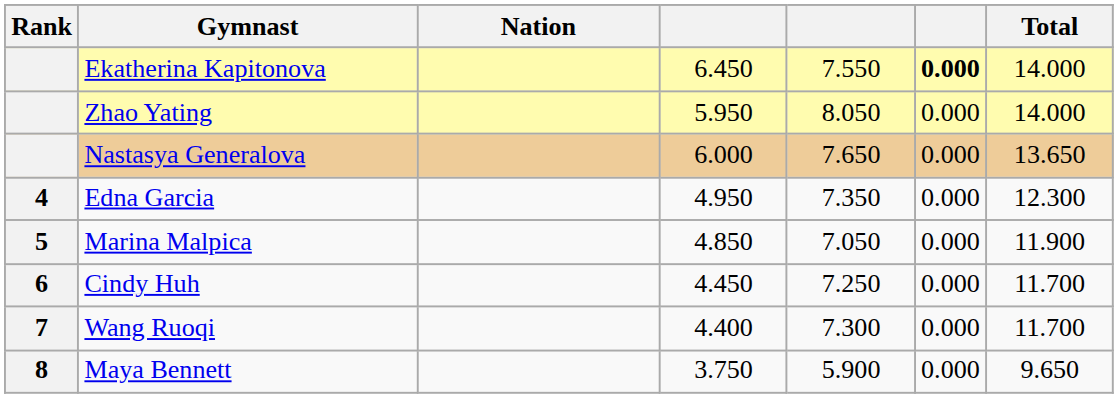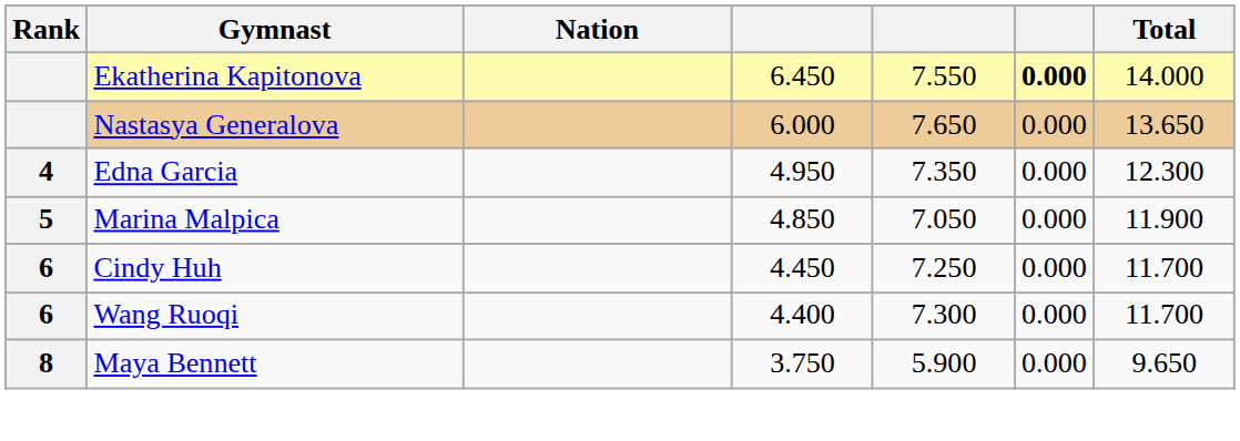- row: Zhao Yating | 5.950 | 8.050 | 0.000 | 14.000
Wang Ruoqi | Rank: 7 -> 6
